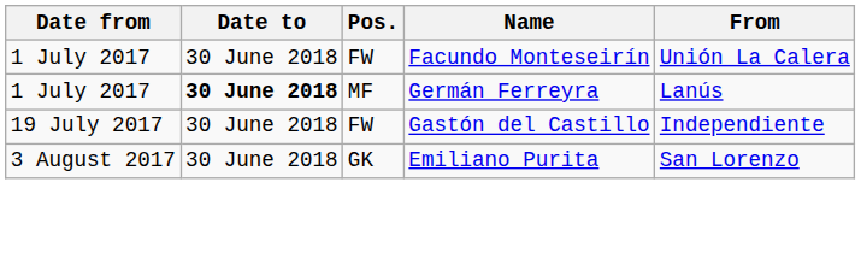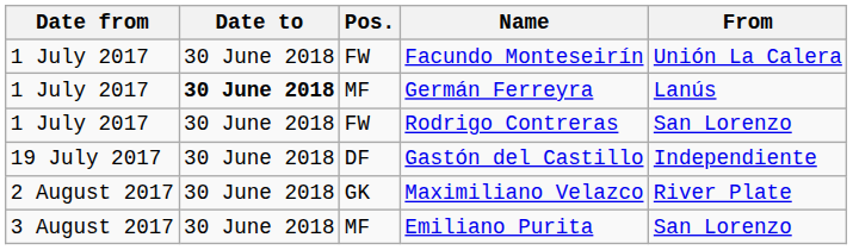+ row: 1 July 2017 | 30 June 2018 | FW | Rodrigo Contreras | San Lorenzo
Gastón del Castillo | Pos.: FW -> DF
+ row: 2 August 2017 | 30 June 2018 | GK | Maximiliano Velazco | River Plate
Emiliano Purita | Pos.: GK -> MF
